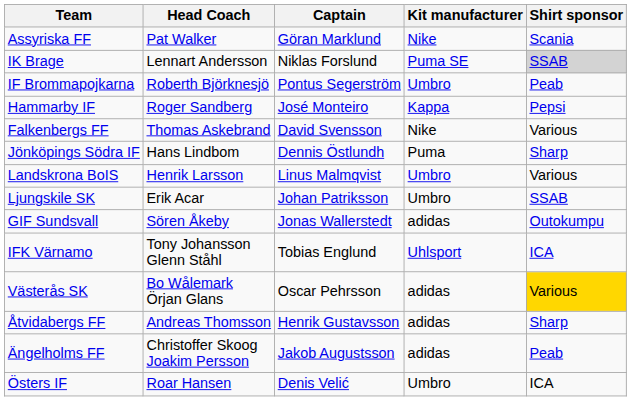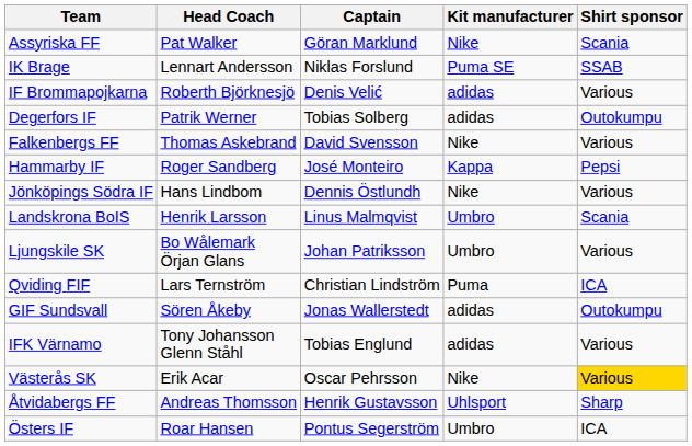IK Brage | Shirt sponsor: lightgrey background -> no background
IF Brommapojkarna | Captain: Pontus Segerström -> Denis Velić
IF Brommapojkarna | Kit manufacturer: Umbro -> adidas
IF Brommapojkarna | Shirt sponsor: Peab -> Various
+ row: Degerfors IF | Patrik Werner | Tobias Solberg | adidas | Outokumpu
rows swapped: Falkenbergs FF <-> Hammarby IF
Jönköpings Södra IF | Kit manufacturer: Puma -> Nike
Jönköpings Södra IF | Shirt sponsor: Sharp -> Various
Landskrona BoIS | Shirt sponsor: Various -> Scania
Ljungskile SK | Head Coach: Erik Acar -> Bo Wålemark Örjan Glans
Ljungskile SK | Shirt sponsor: SSAB -> Various
+ row: Qviding FIF | Lars Ternström | Christian Lindström | Puma | ICA
IFK Värnamo | Kit manufacturer: Uhlsport -> adidas
IFK Värnamo | Shirt sponsor: ICA -> Various
Västerås SK | Head Coach: Bo Wålemark Örjan Glans -> Erik Acar
Västerås SK | Kit manufacturer: adidas -> Nike
Åtvidabergs FF | Kit manufacturer: adidas -> Uhlsport
- row: Ängelholms FF | Christoffer Skoog Joakim Persson | Jakob Augustsson | adidas | Peab
Östers IF | Captain: Denis Velić -> Pontus Segerström
